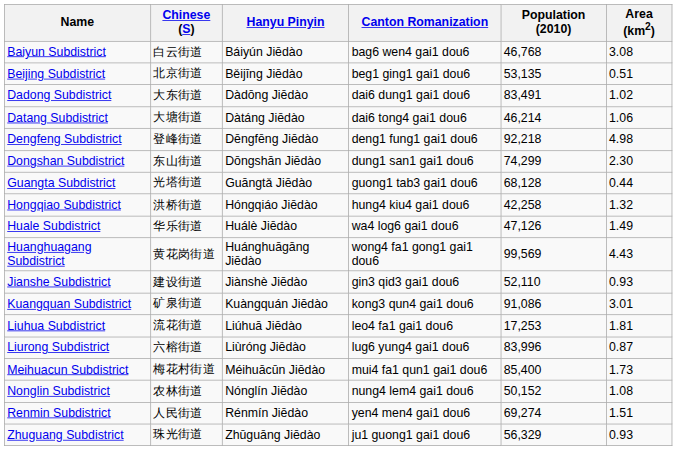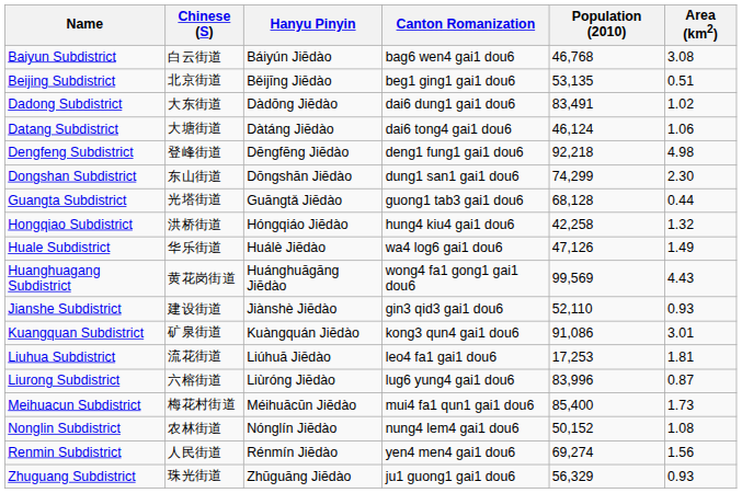Datang Subdistrict | Population (2010): 46,214 -> 46,124
Renmin Subdistrict | Area (km2): 1.51 -> 1.56
